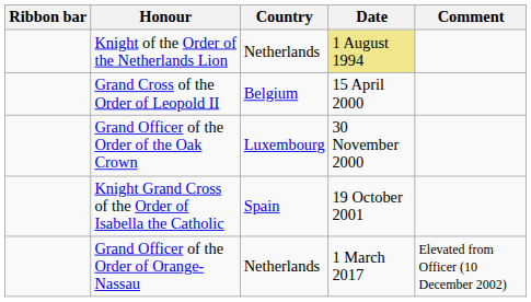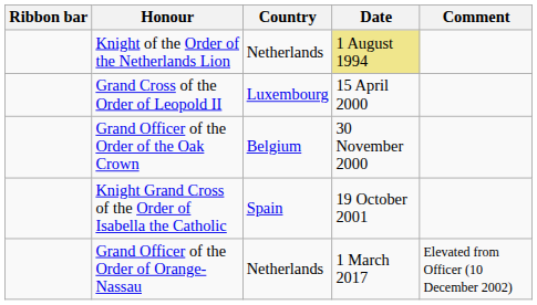Grand Cross of the Order of Leopold II | Country: Belgium -> Luxembourg
Grand Officer of the Order of the Oak Crown | Country: Luxembourg -> Belgium
